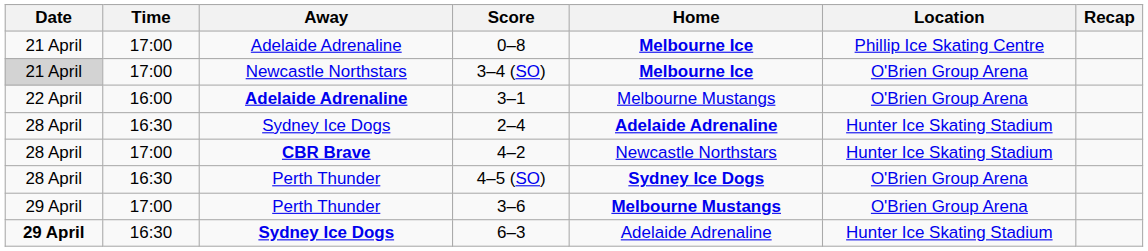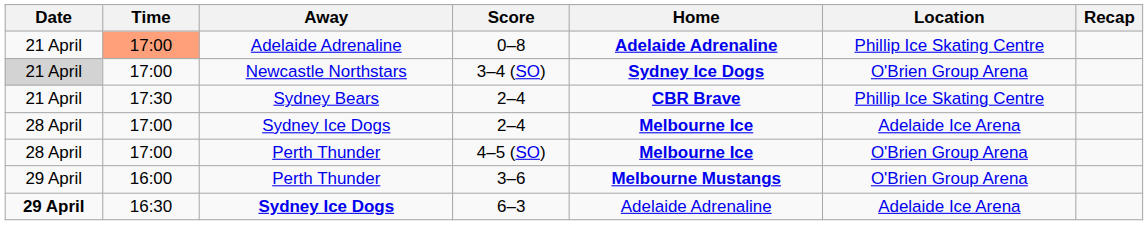0–8 | Time: no background -> lightsalmon background
0–8 | Home: Melbourne Ice -> Adelaide Adrenaline
3–4 (SO) | Home: Melbourne Ice -> Sydney Ice Dogs
+ row: 21 April | 17:30 | Sydney Bears | 2–4 | CBR Brave | Phillip Ice Skating Centre
- row: 22 April | 16:00 | Adelaide Adrenaline | 3–1 | Melbourne Mustangs | O'Brien Group Arena
Sydney Ice Dogs / 2–4 | Time: 16:30 -> 17:00
Sydney Ice Dogs / 2–4 | Home: Adelaide Adrenaline -> Melbourne Ice
Sydney Ice Dogs / 2–4 | Location: Hunter Ice Skating Stadium -> Adelaide Ice Arena
- row: 28 April | 17:00 | CBR Brave | 4–2 | Newcastle Northstars | Hunter Ice Skating Stadium
4–5 (SO) | Time: 16:30 -> 17:00
4–5 (SO) | Home: Sydney Ice Dogs -> Melbourne Ice
3–6 | Time: 17:00 -> 16:00
6–3 | Location: Hunter Ice Skating Stadium -> Adelaide Ice Arena
